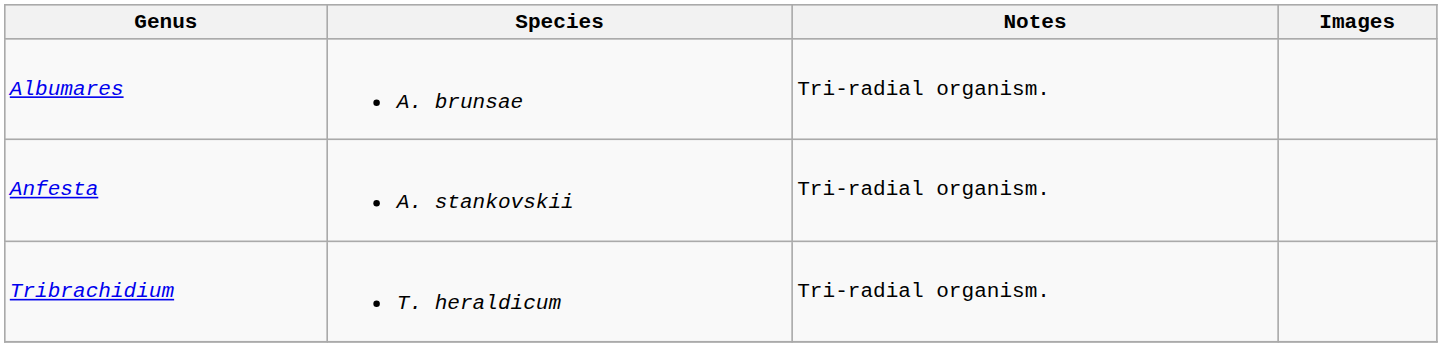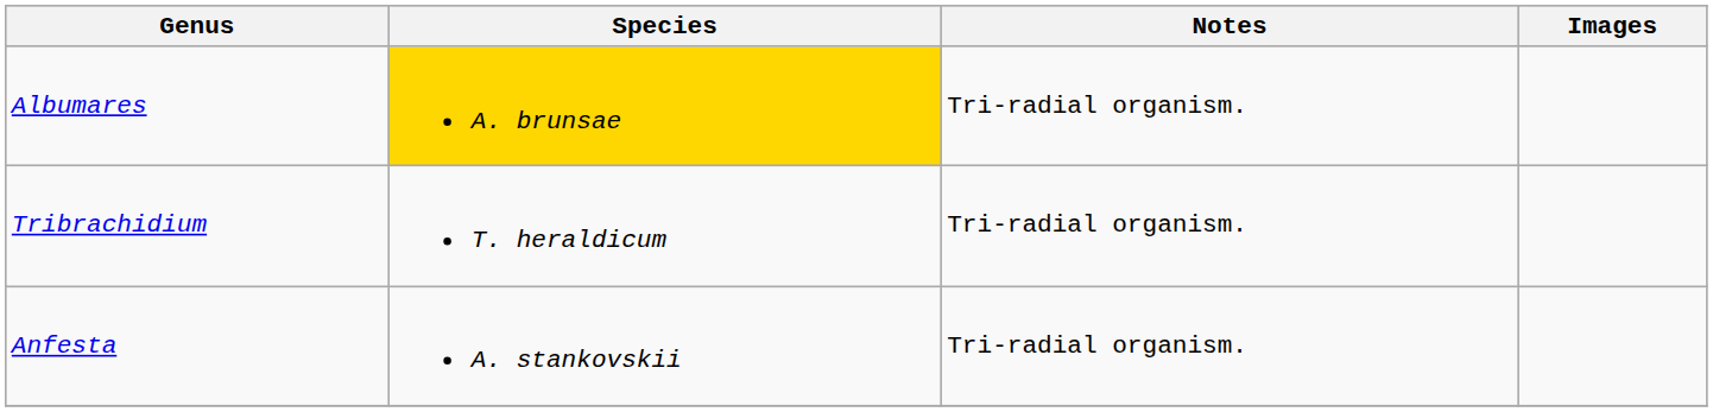Albumares | Species: no background -> gold background
rows swapped: Anfesta <-> Tribrachidium
